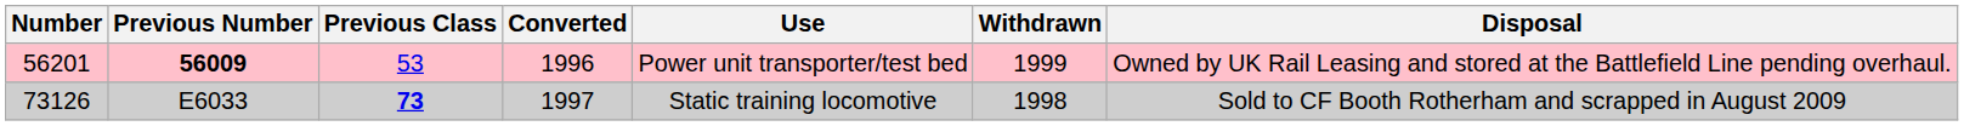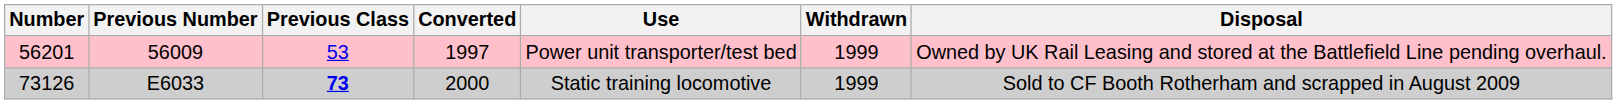56201 | Previous Number: bold -> normal
56201 | Converted: 1996 -> 1997
73126 | Converted: 1997 -> 2000
73126 | Withdrawn: 1998 -> 1999
